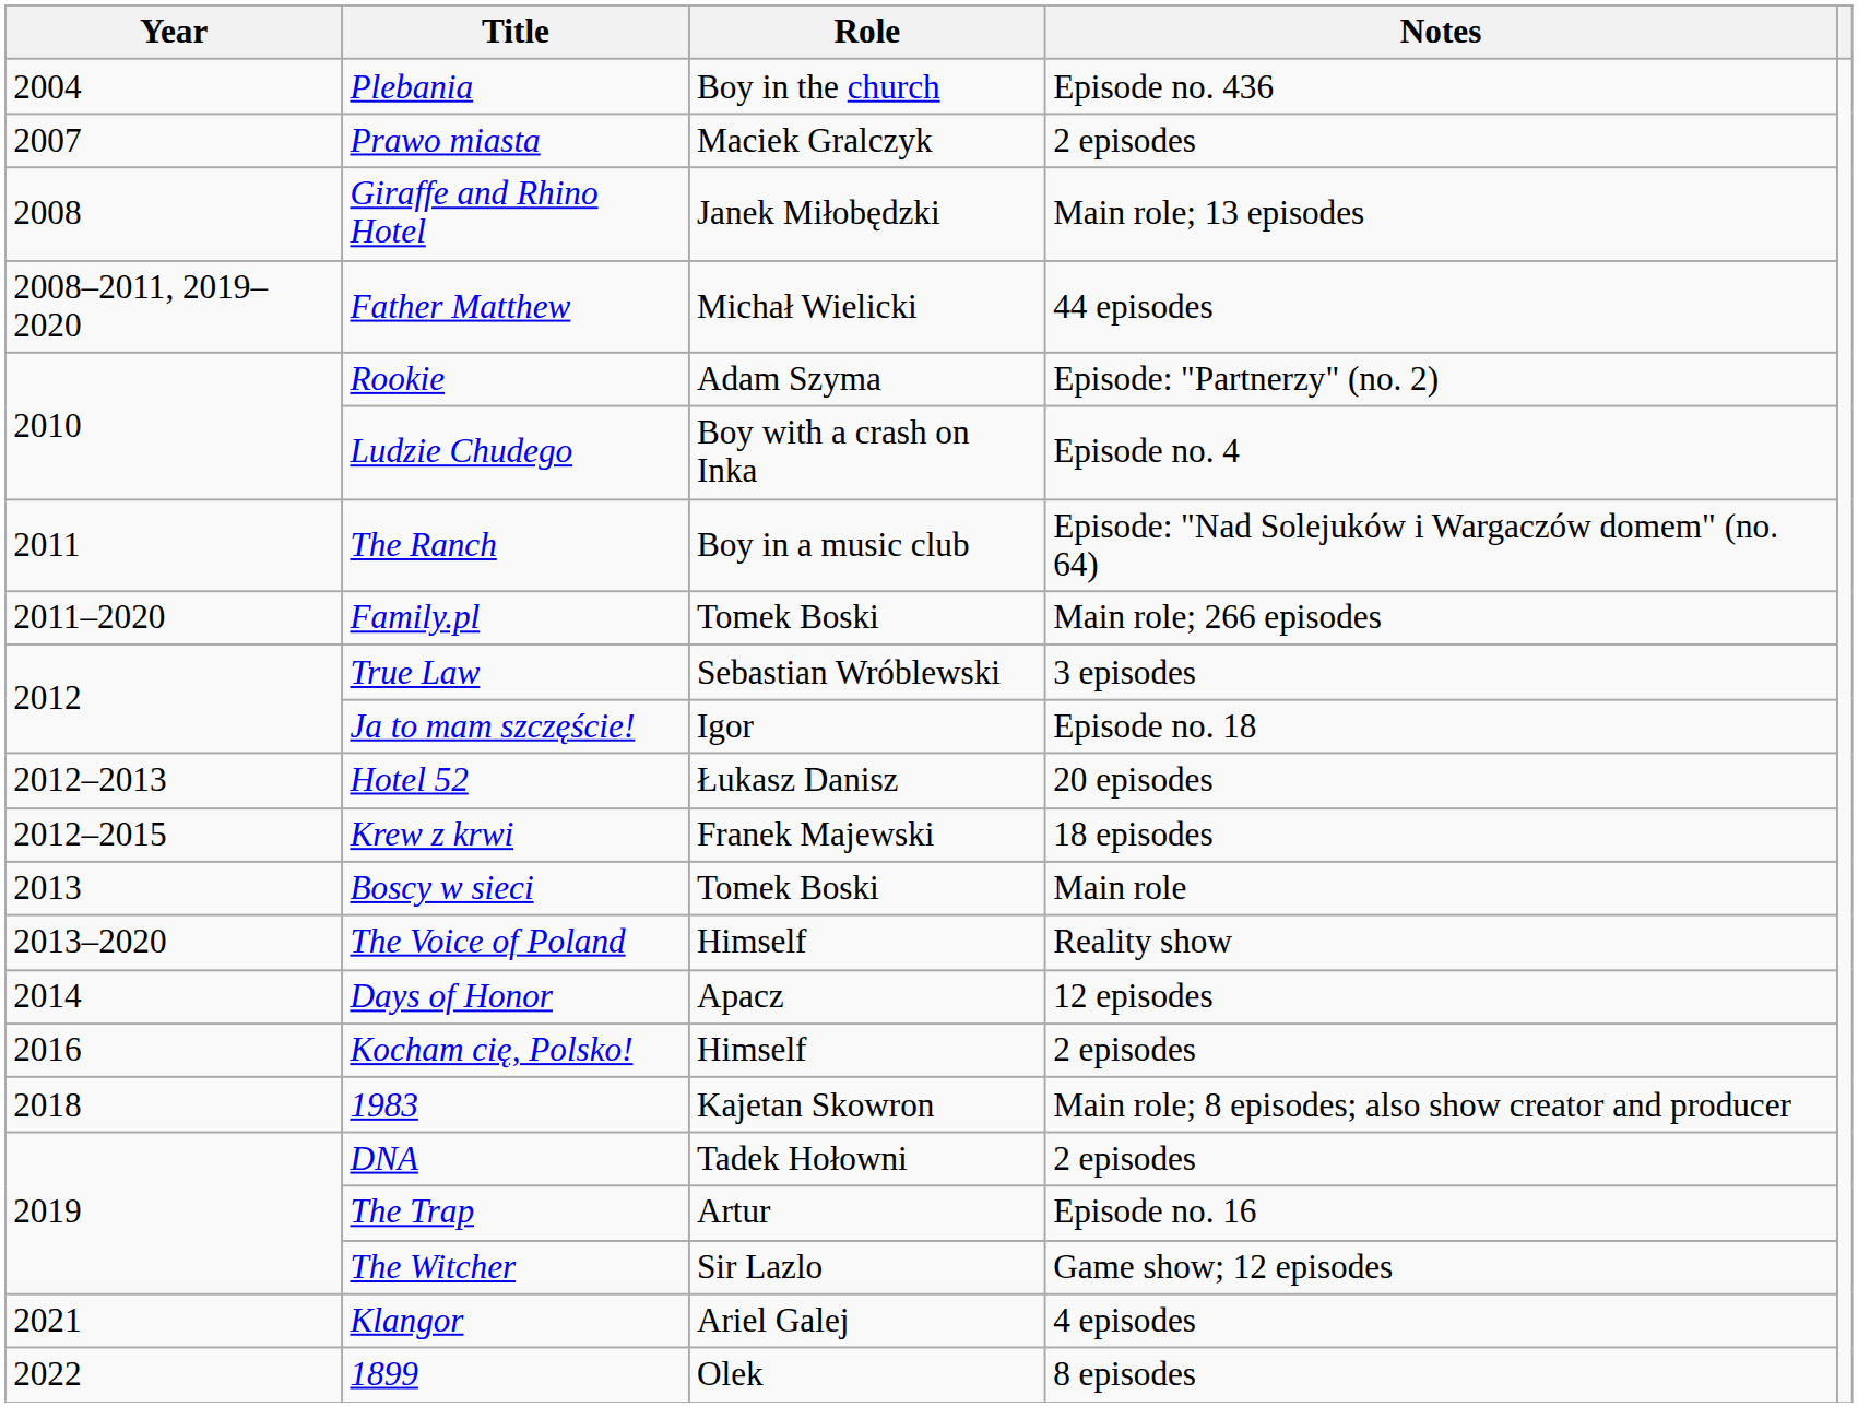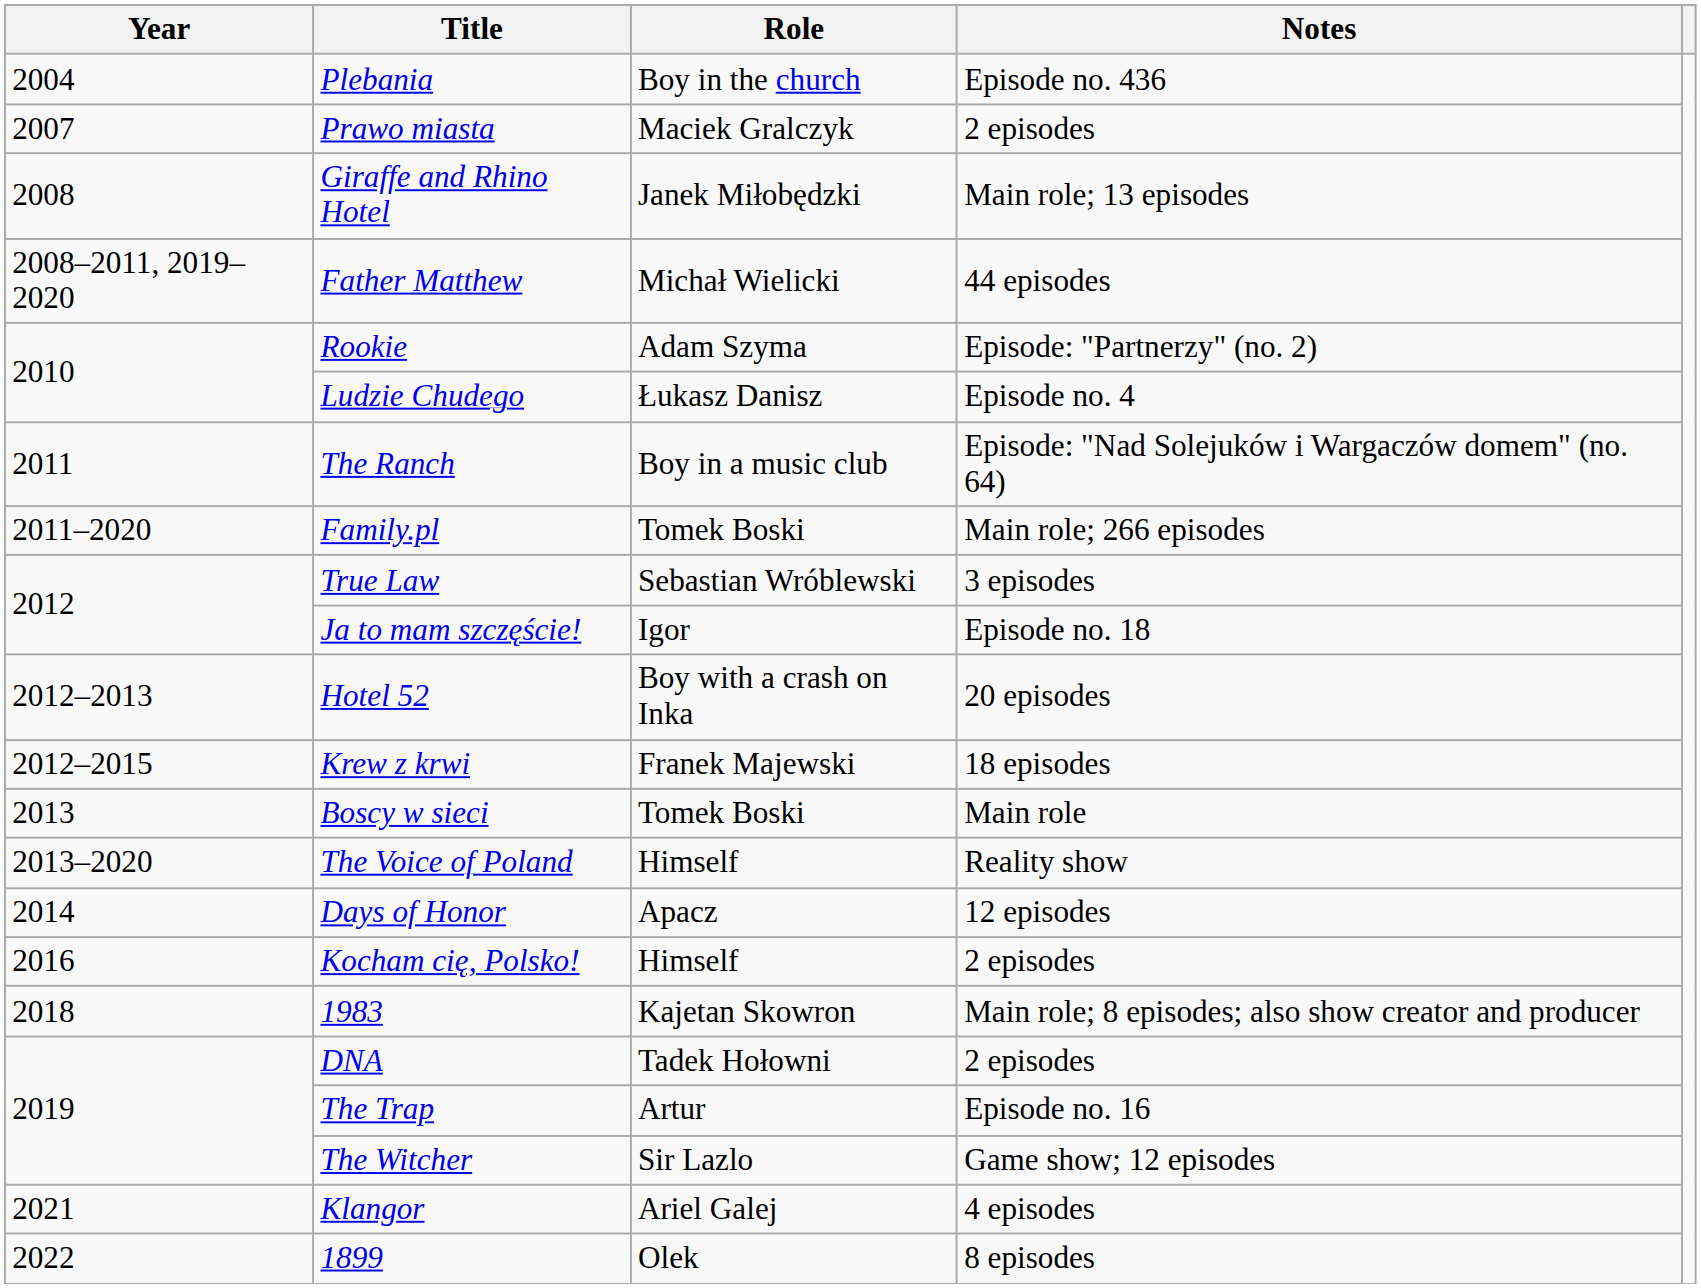Ludzie Chudego | Role: Boy with a crash on Inka -> Łukasz Danisz
Hotel 52 | Role: Łukasz Danisz -> Boy with a crash on Inka
